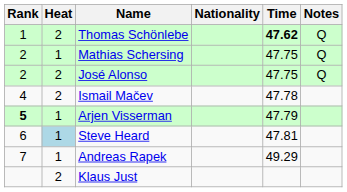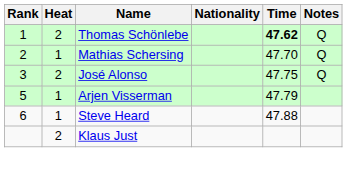Mathias Schersing | Time: 47.75 -> 47.70
José Alonso | Rank: 2 -> 3
- row: 4 | 2 | Ismail Mačev | 47.78
Arjen Visserman | Rank: bold -> normal
Steve Heard | Heat: lightblue background -> no background
Steve Heard | Time: 47.81 -> 47.88
- row: 7 | 1 | Andreas Rapek | 49.29
